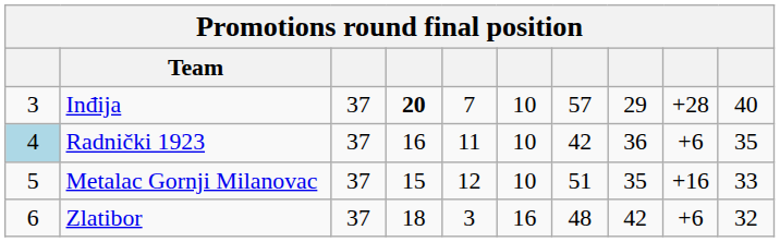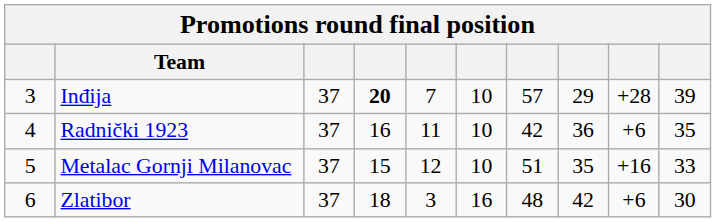Inđija | column 10: 40 -> 39
Radnički 1923 | column 1: lightblue background -> no background
Zlatibor | column 10: 32 -> 30
